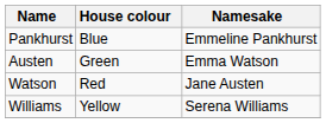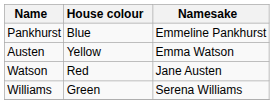Austen | House colour: Green -> Yellow
Williams | House colour: Yellow -> Green
